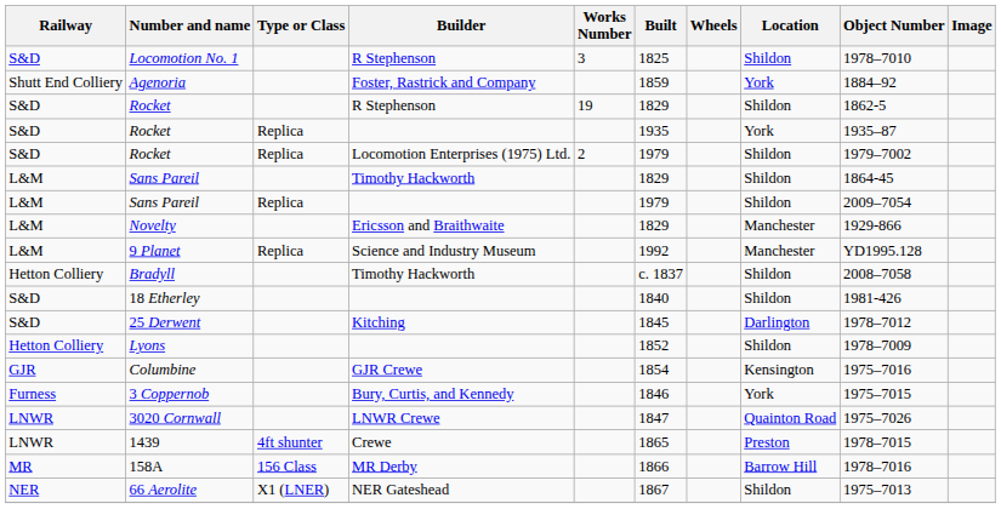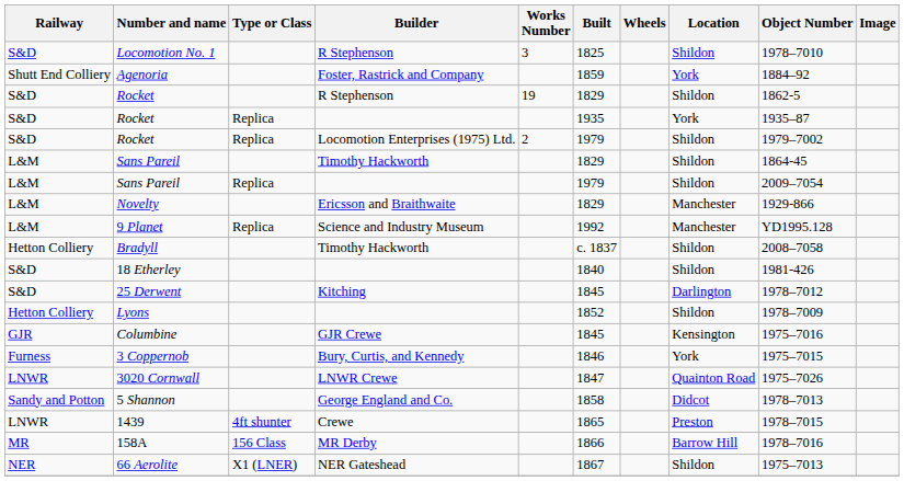Columbine | Built: 1854 -> 1845
+ row: Sandy and Potton | 5 Shannon | George England and Co. | 1858 | Didcot | 1978–7013
